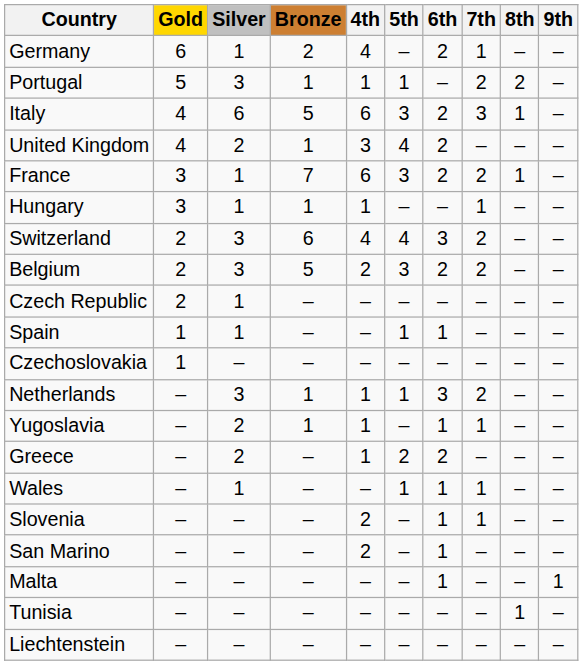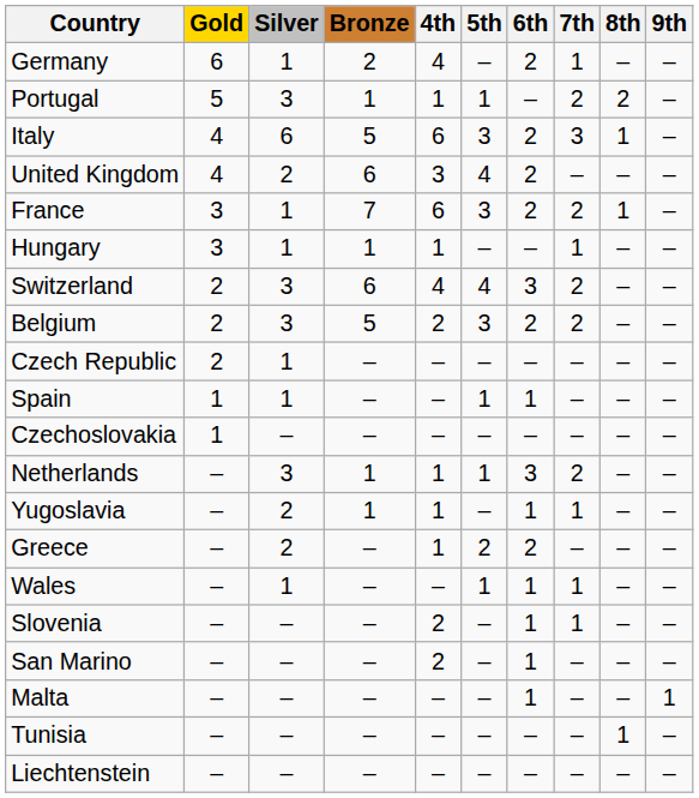United Kingdom | Bronze: 1 -> 6
